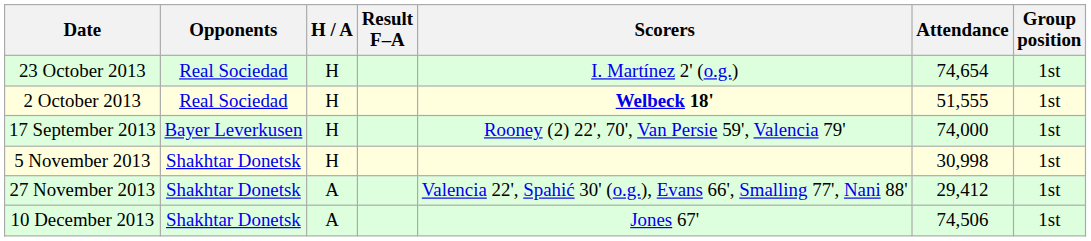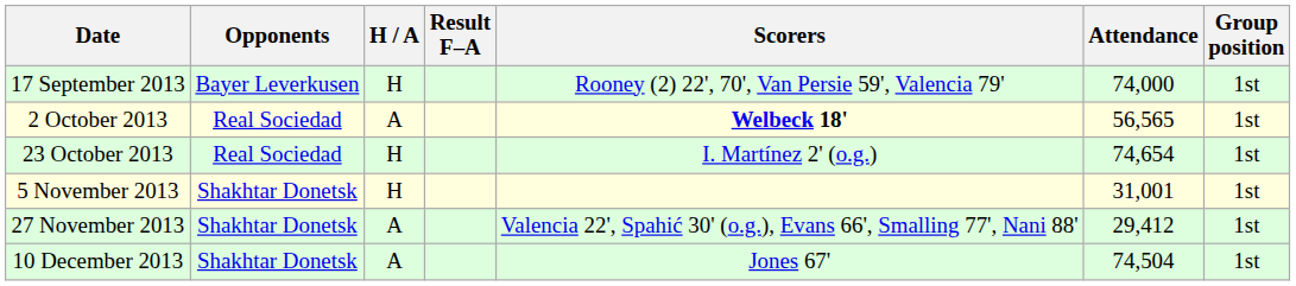rows swapped: 17 September 2013 <-> 23 October 2013
2 October 2013 | H / A: H -> A
2 October 2013 | Attendance: 51,555 -> 56,565
5 November 2013 | Attendance: 30,998 -> 31,001
10 December 2013 | Attendance: 74,506 -> 74,504
